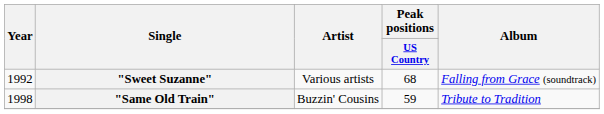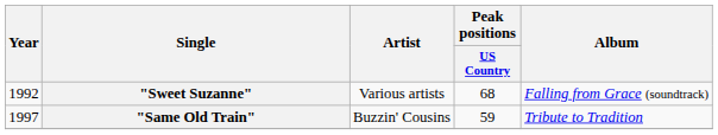"Same Old Train" | Year: 1998 -> 1997
